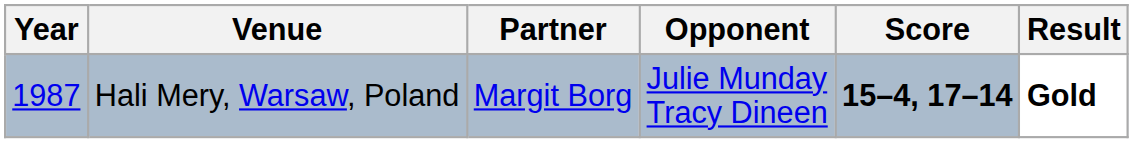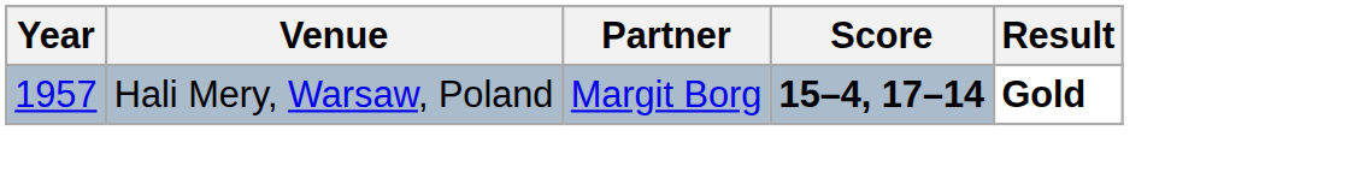- column: Opponent | Julie Munday Tracy Dineen
Hali Mery, Warsaw, Poland | Year: 1987 -> 1957
